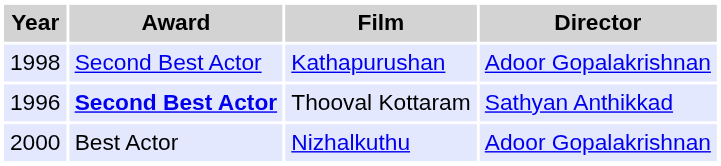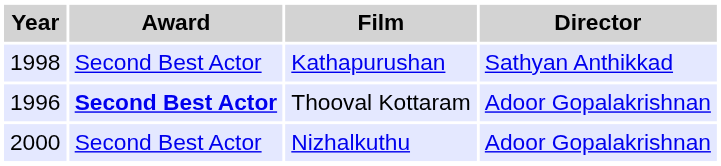Kathapurushan | Director: Adoor Gopalakrishnan -> Sathyan Anthikkad
Thooval Kottaram | Director: Sathyan Anthikkad -> Adoor Gopalakrishnan
Nizhalkuthu | Award: Best Actor -> Second Best Actor
